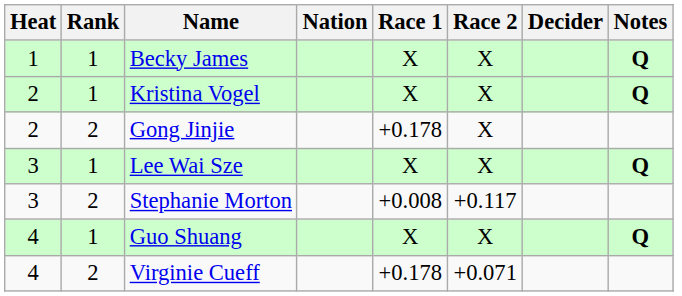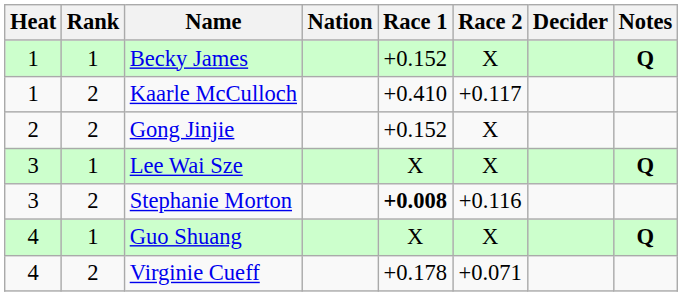Becky James | Race 1: X -> +0.152
+ row: 1 | 2 | Kaarle McCulloch | +0.410 | +0.117
- row: 2 | 1 | Kristina Vogel | X | X | Q
Gong Jinjie | Race 1: +0.178 -> +0.152
Stephanie Morton | Race 1: normal -> bold
Stephanie Morton | Race 2: +0.117 -> +0.116
